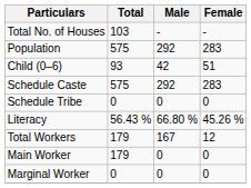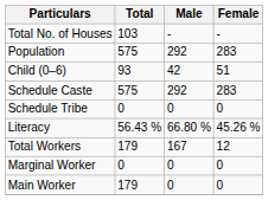rows swapped: Main Worker <-> Marginal Worker
